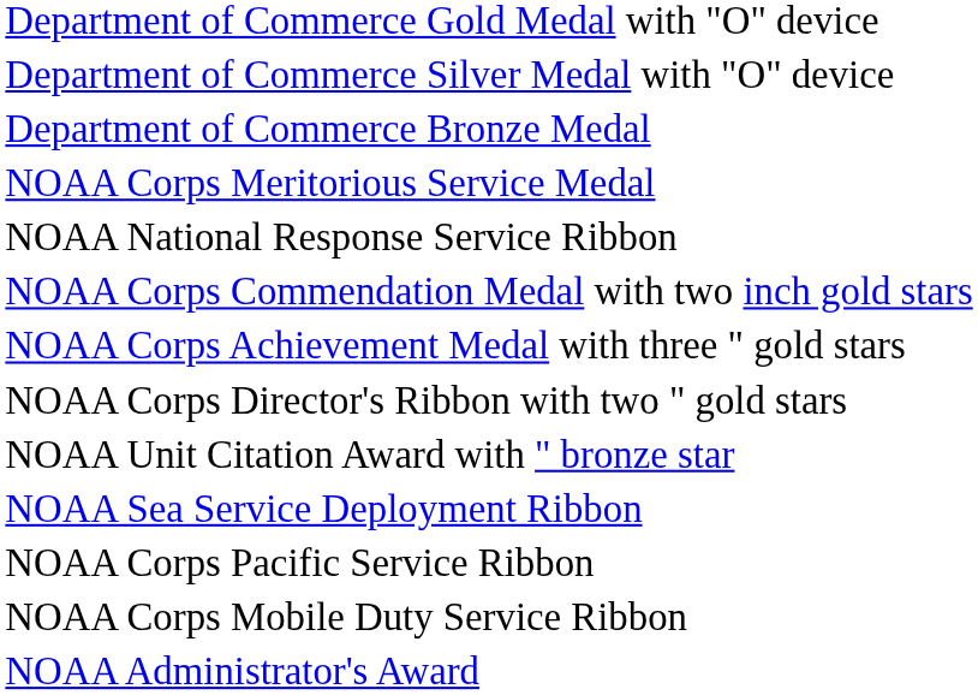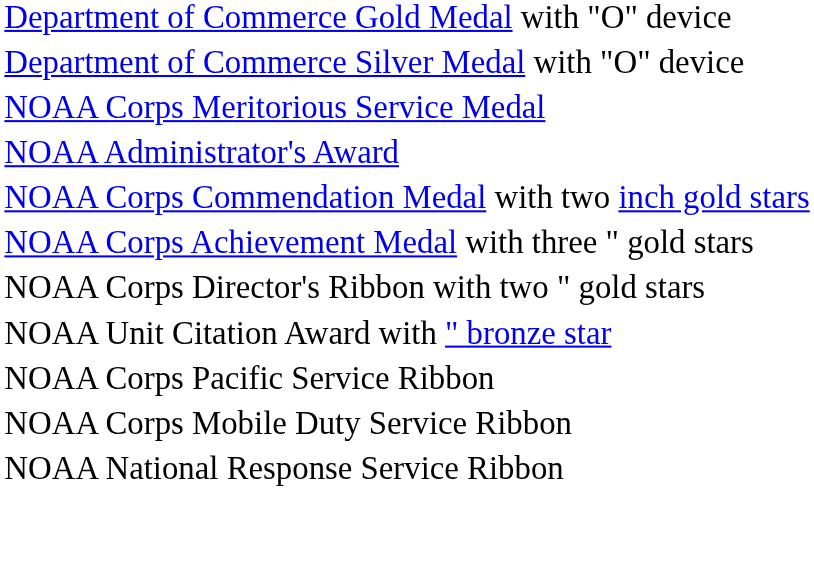- row: Department of Commerce Bronze Medal
rows swapped: NOAA Administrator's Award <-> NOAA National Response Service Ribbon
- row: NOAA Sea Service Deployment Ribbon
